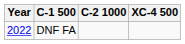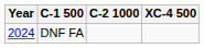DNF FA | Year: 2022 -> 2024
